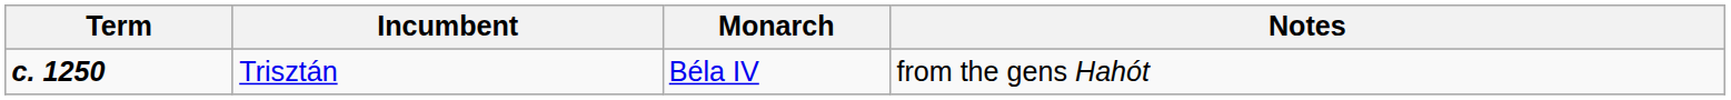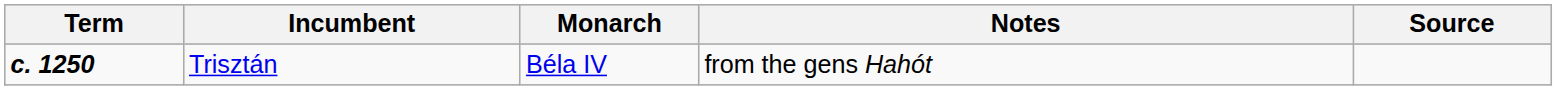+ column: Source
